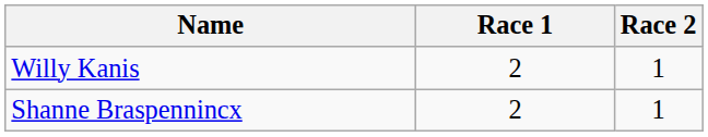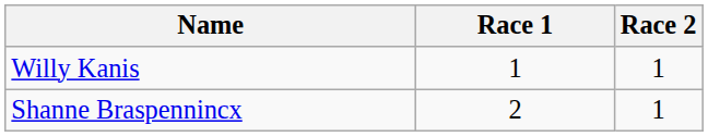Willy Kanis | Race 1: 2 -> 1
